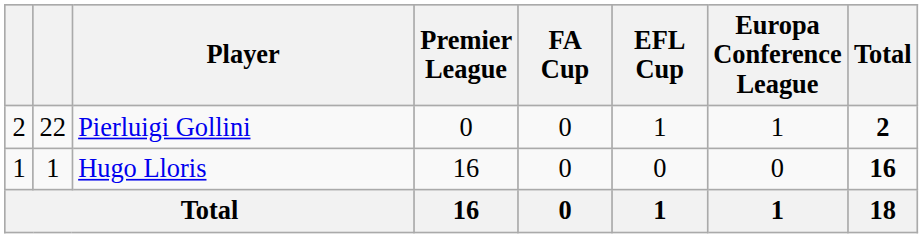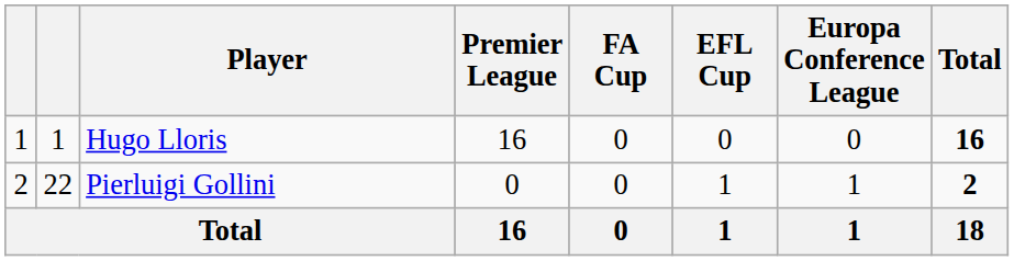rows swapped: Hugo Lloris <-> Pierluigi Gollini
